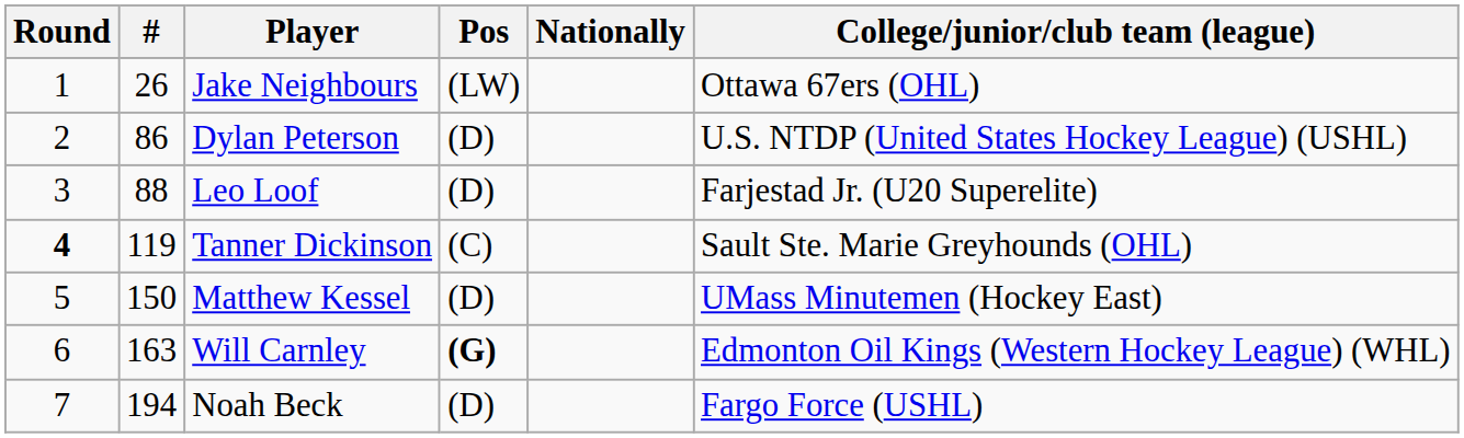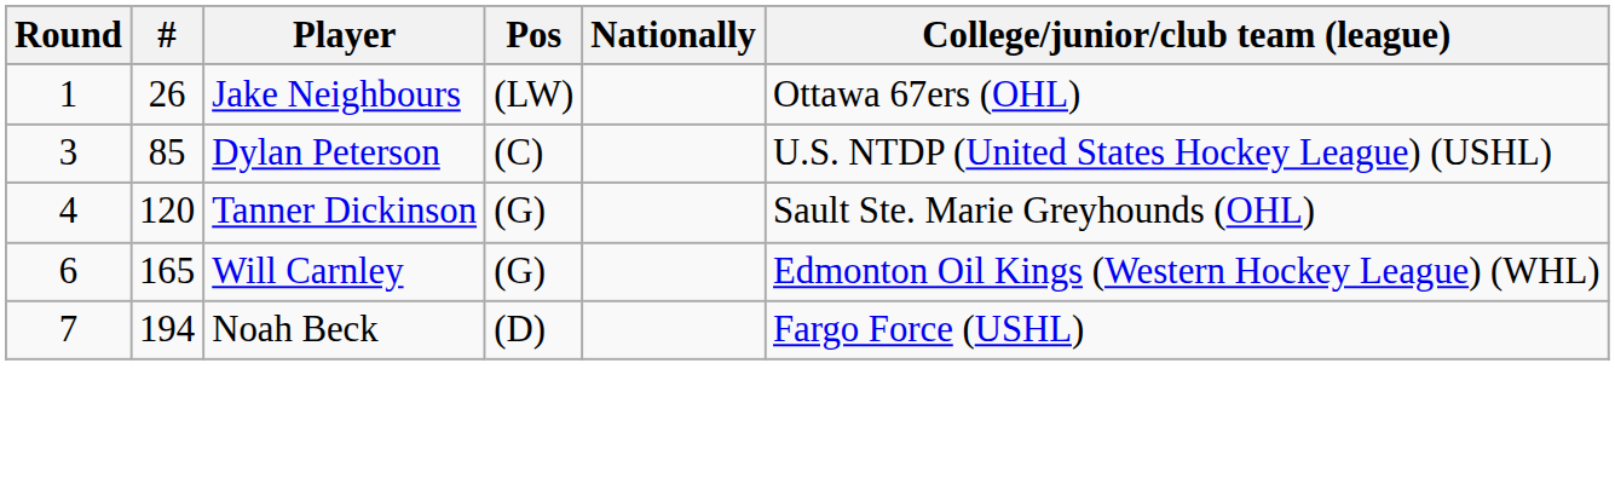Dylan Peterson | Round: 2 -> 3
Dylan Peterson | #: 86 -> 85
Dylan Peterson | Pos: (D) -> (C)
- row: 3 | 88 | Leo Loof | (D) | Farjestad Jr. (U20 Superelite)
Tanner Dickinson | Round: bold -> normal
Tanner Dickinson | #: 119 -> 120
Tanner Dickinson | Pos: (C) -> (G)
- row: 5 | 150 | Matthew Kessel | (D) | UMass Minutemen (Hockey East)
Will Carnley | #: 163 -> 165
Will Carnley | Pos: bold -> normal
